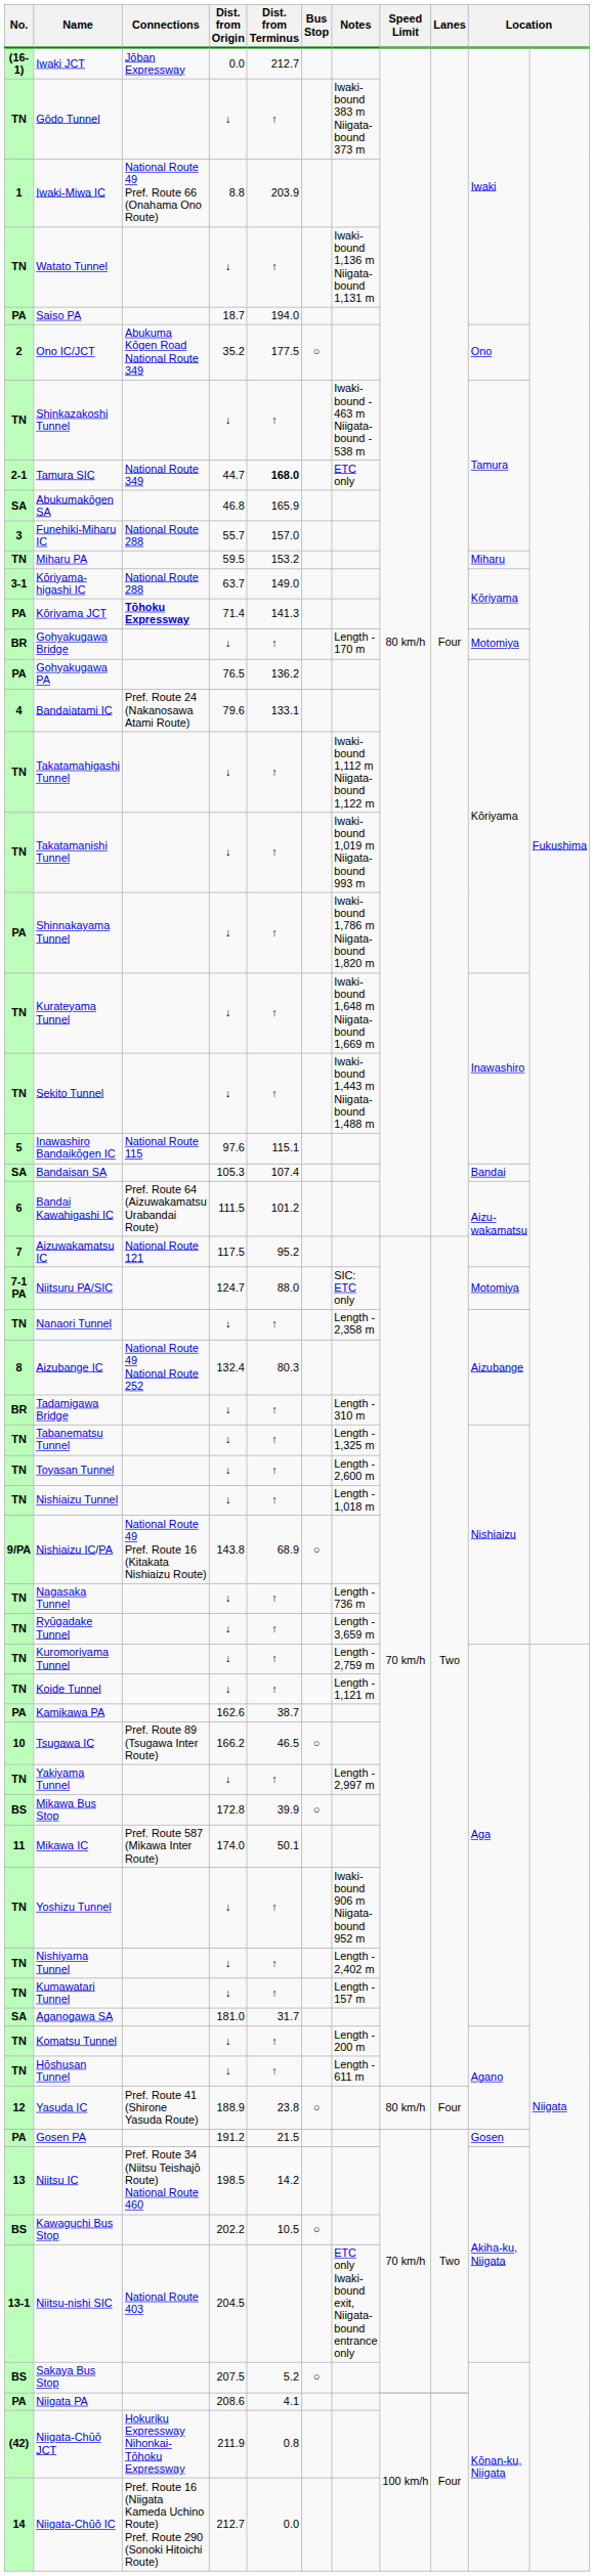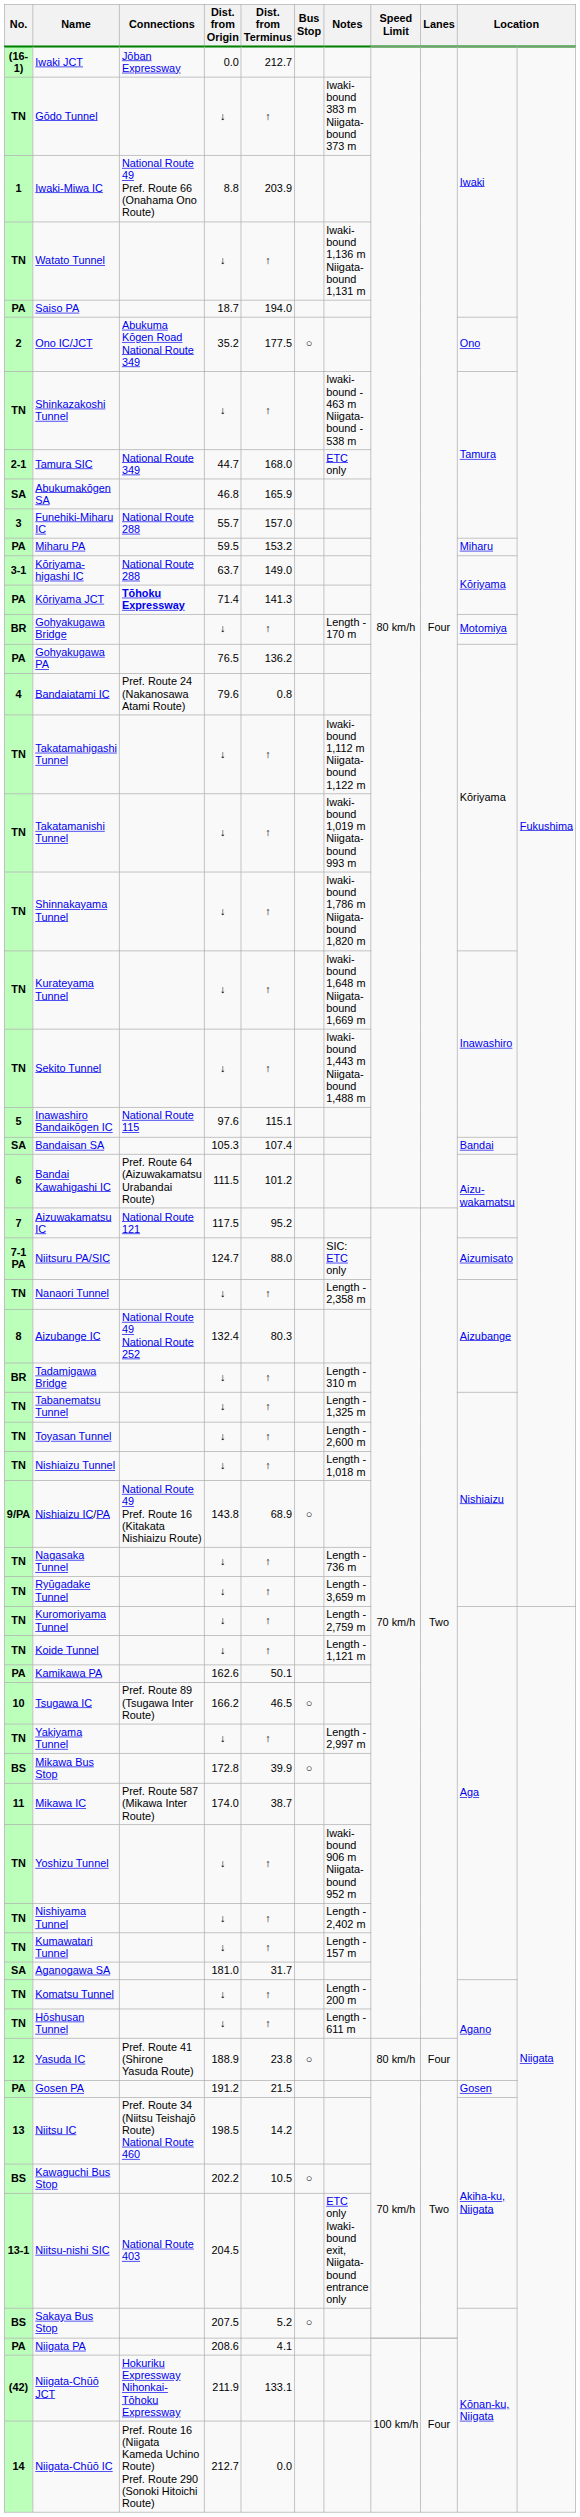Tamura SIC | Dist. from Terminus: bold -> normal
Miharu PA | No.: TN -> PA
Bandaiatami IC | Dist. from Terminus: 133.1 -> 0.8
Shinnakayama Tunnel | No.: PA -> TN
Niitsuru PA/SIC | column 10: Motomiya -> Aizumisato
Kamikawa PA | Dist. from Terminus: 38.7 -> 50.1
Mikawa IC | Dist. from Terminus: 50.1 -> 38.7
Niigata-Chūō JCT | Dist. from Terminus: 0.8 -> 133.1
